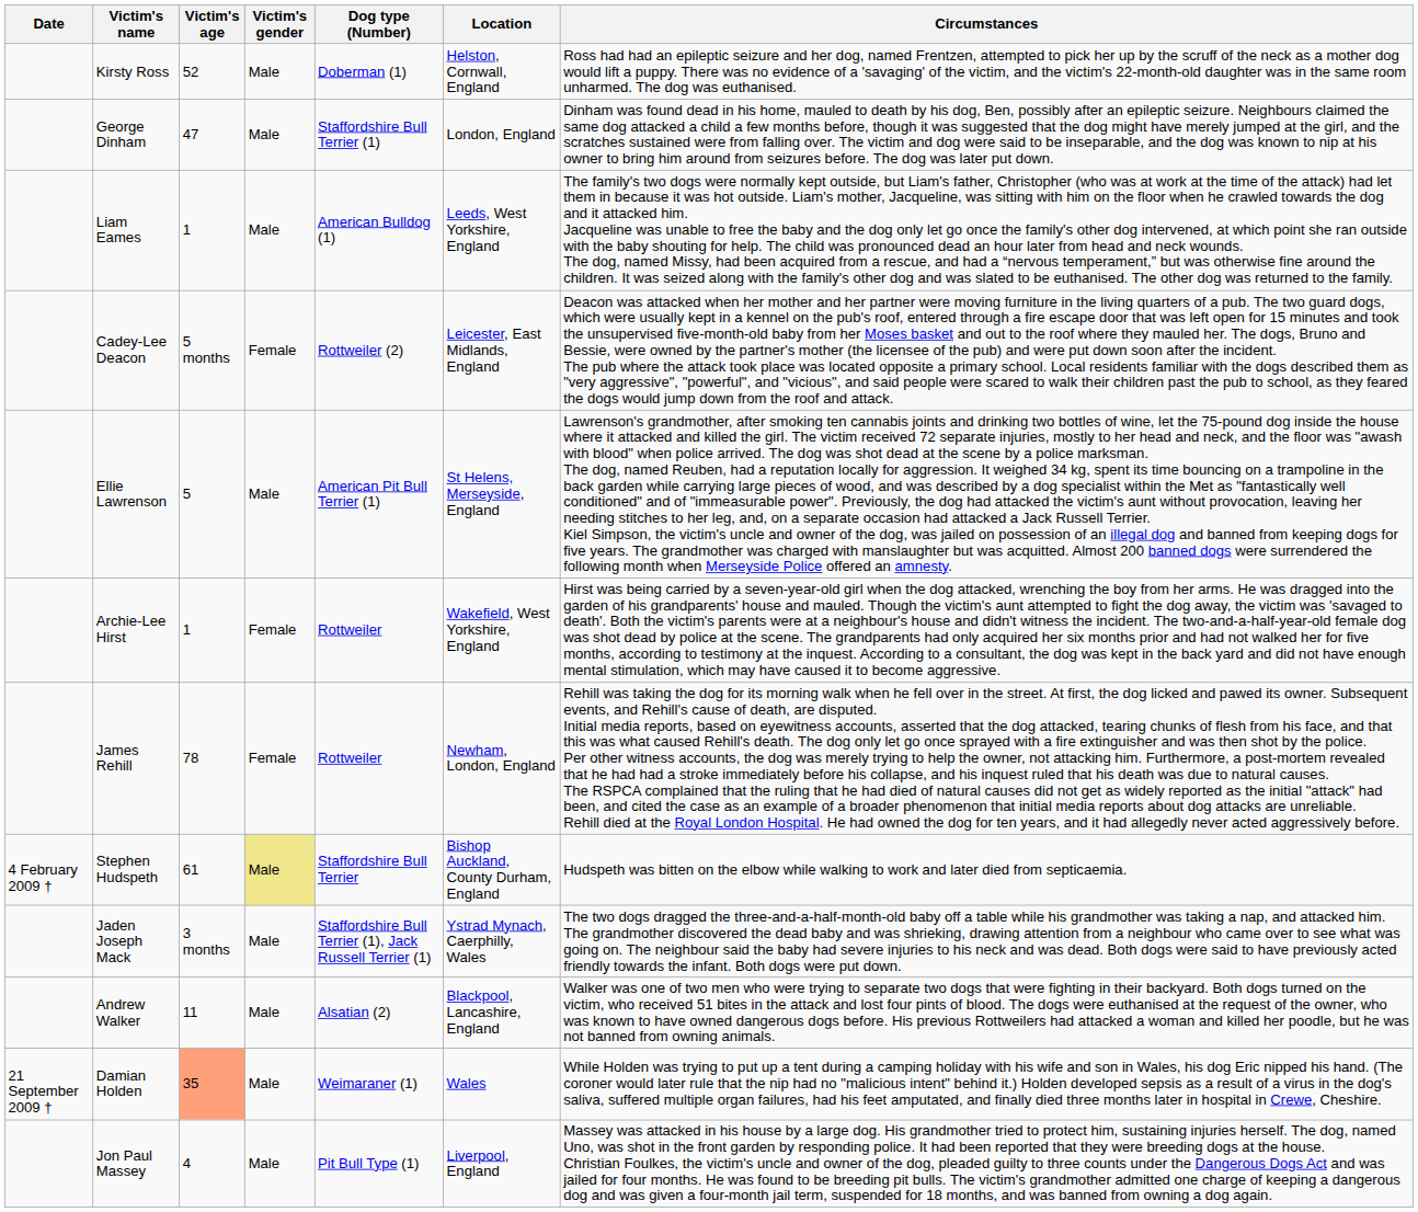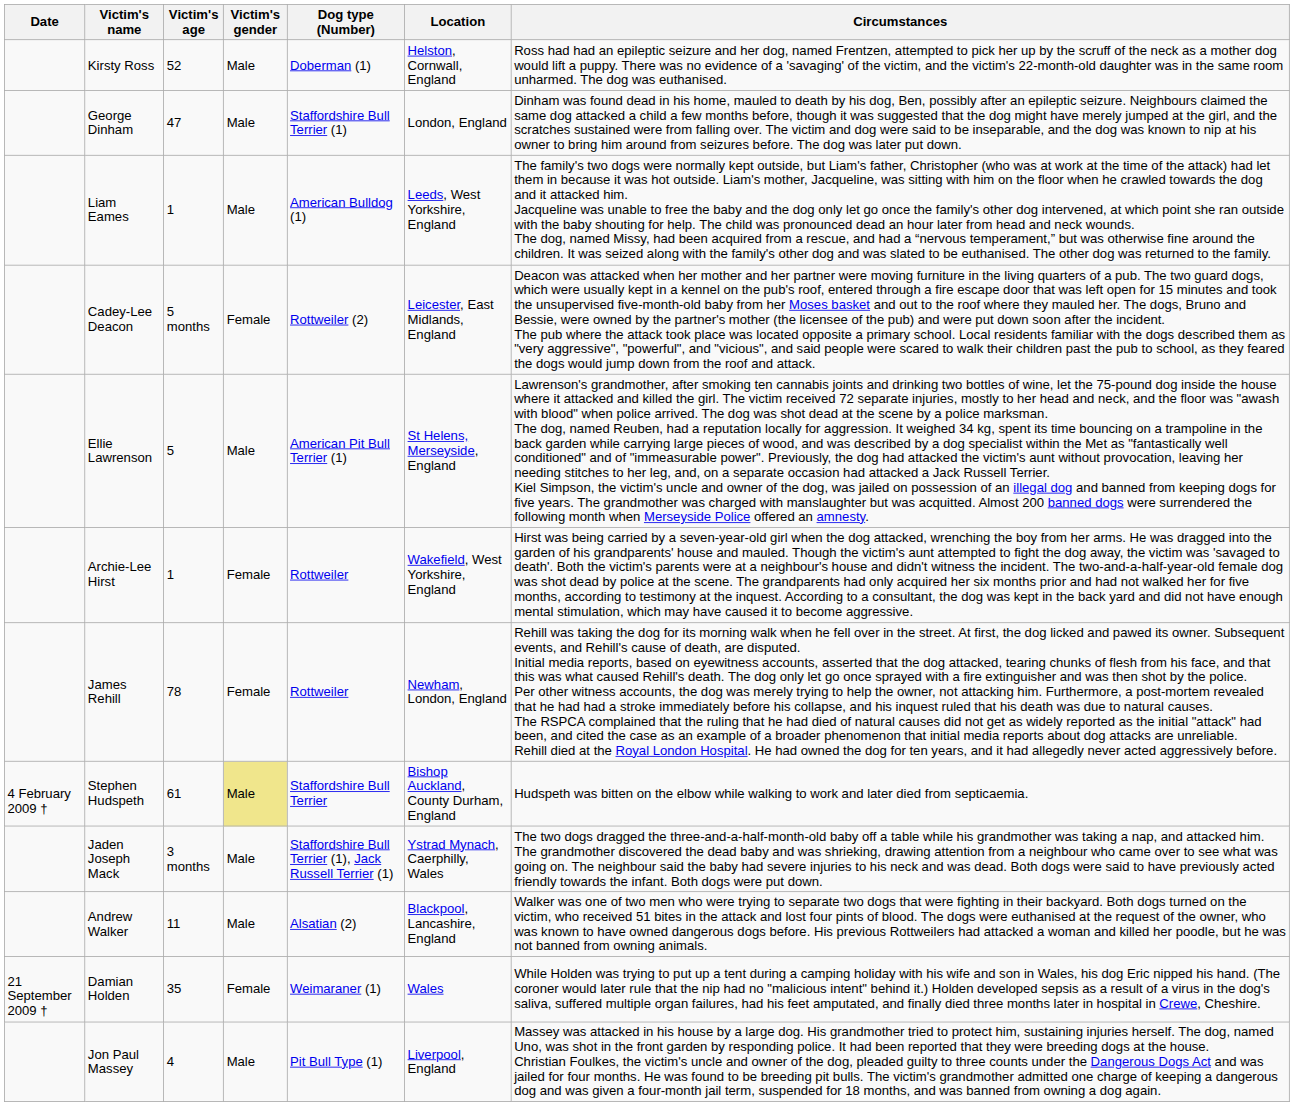Damian Holden | Victim's age: lightsalmon background -> no background
Damian Holden | Victim's gender: Male -> Female
